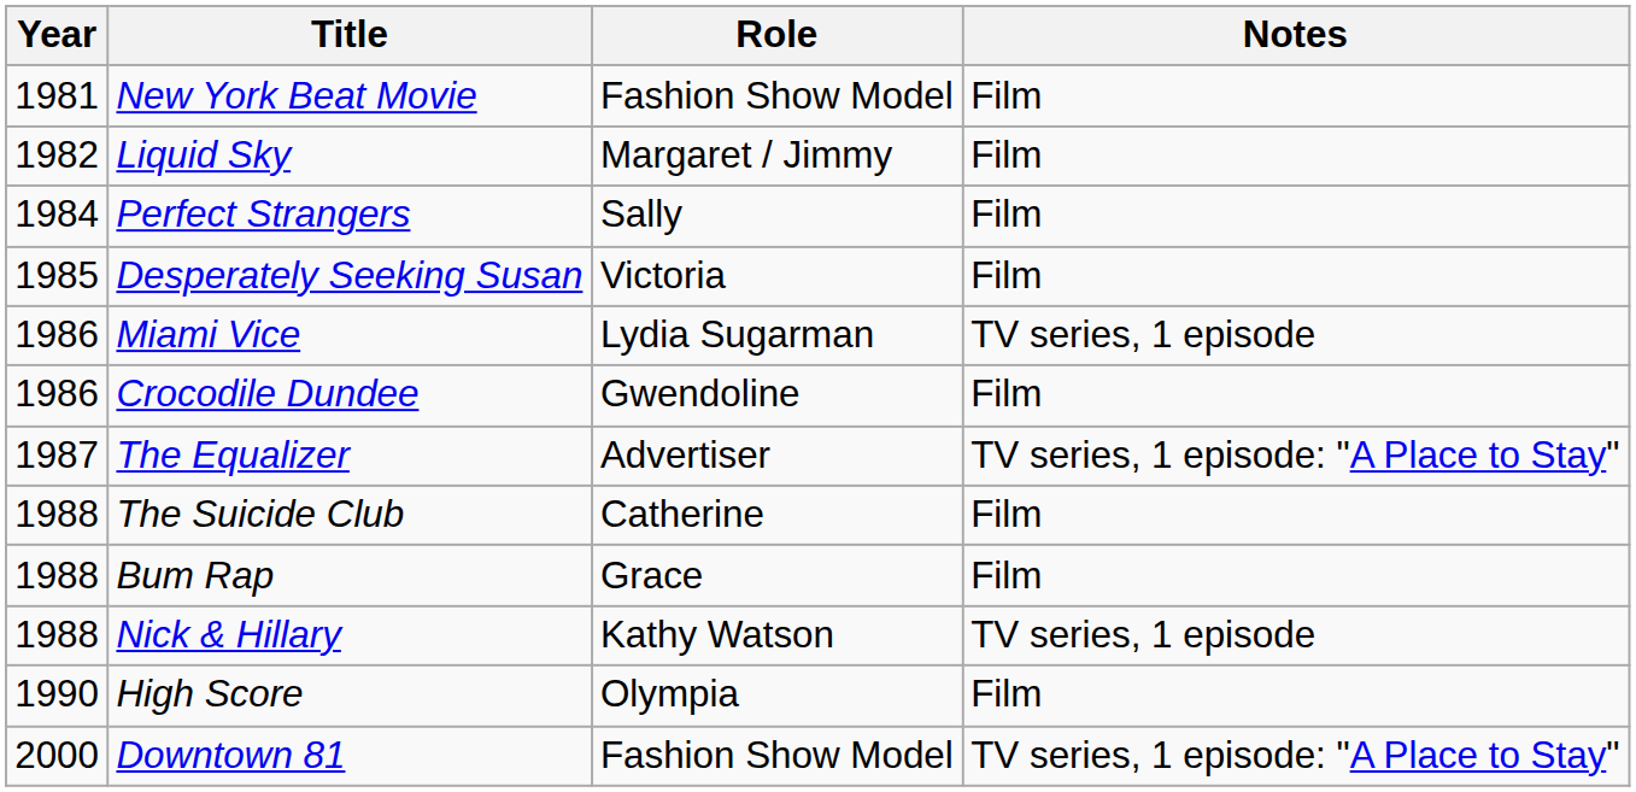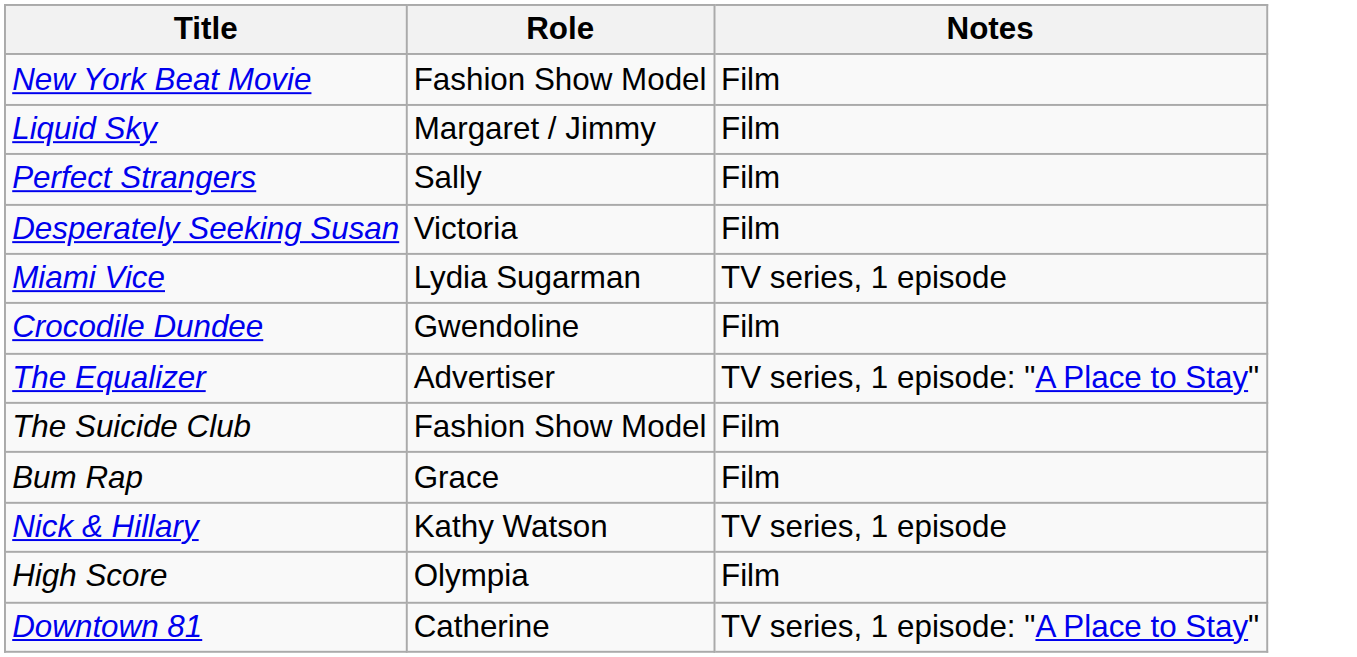- column: Year | 1981 | 1982 | 1984 | 1985 | 1986 | 1986 | 1987 | 1988 | 1988 | 1988 | 1990 | 2000
The Suicide Club | Role: Catherine -> Fashion Show Model
Downtown 81 | Role: Fashion Show Model -> Catherine
